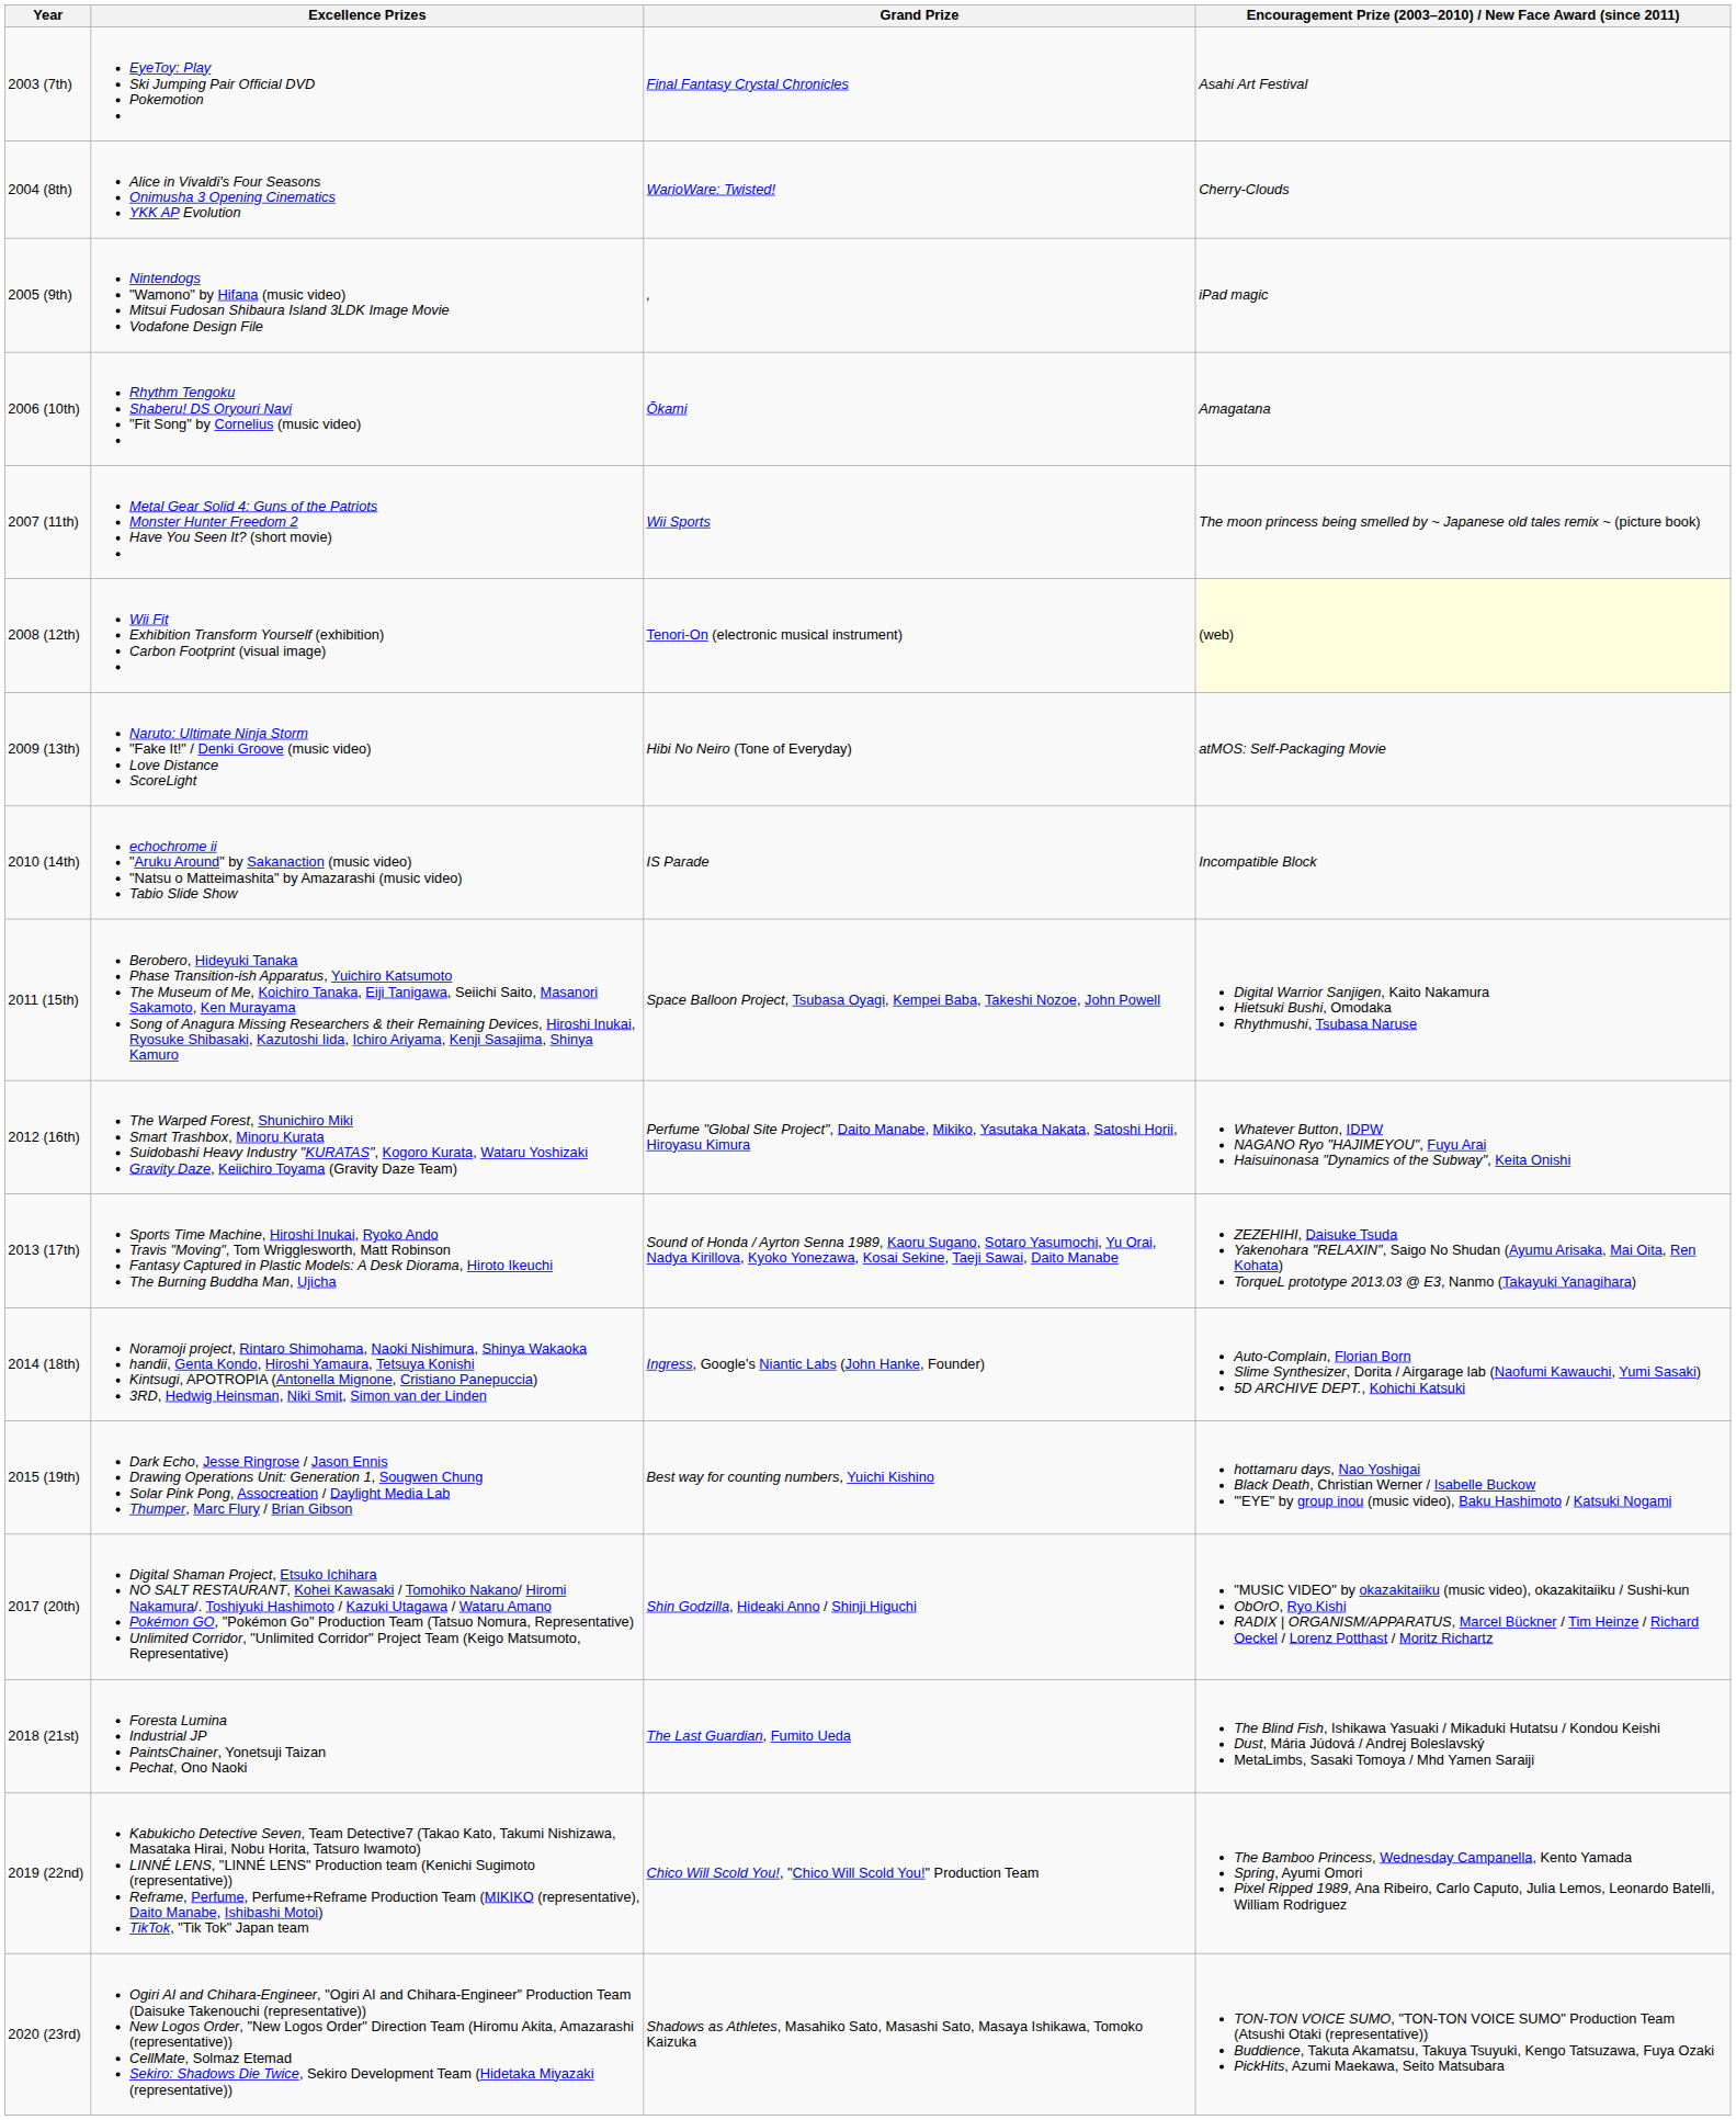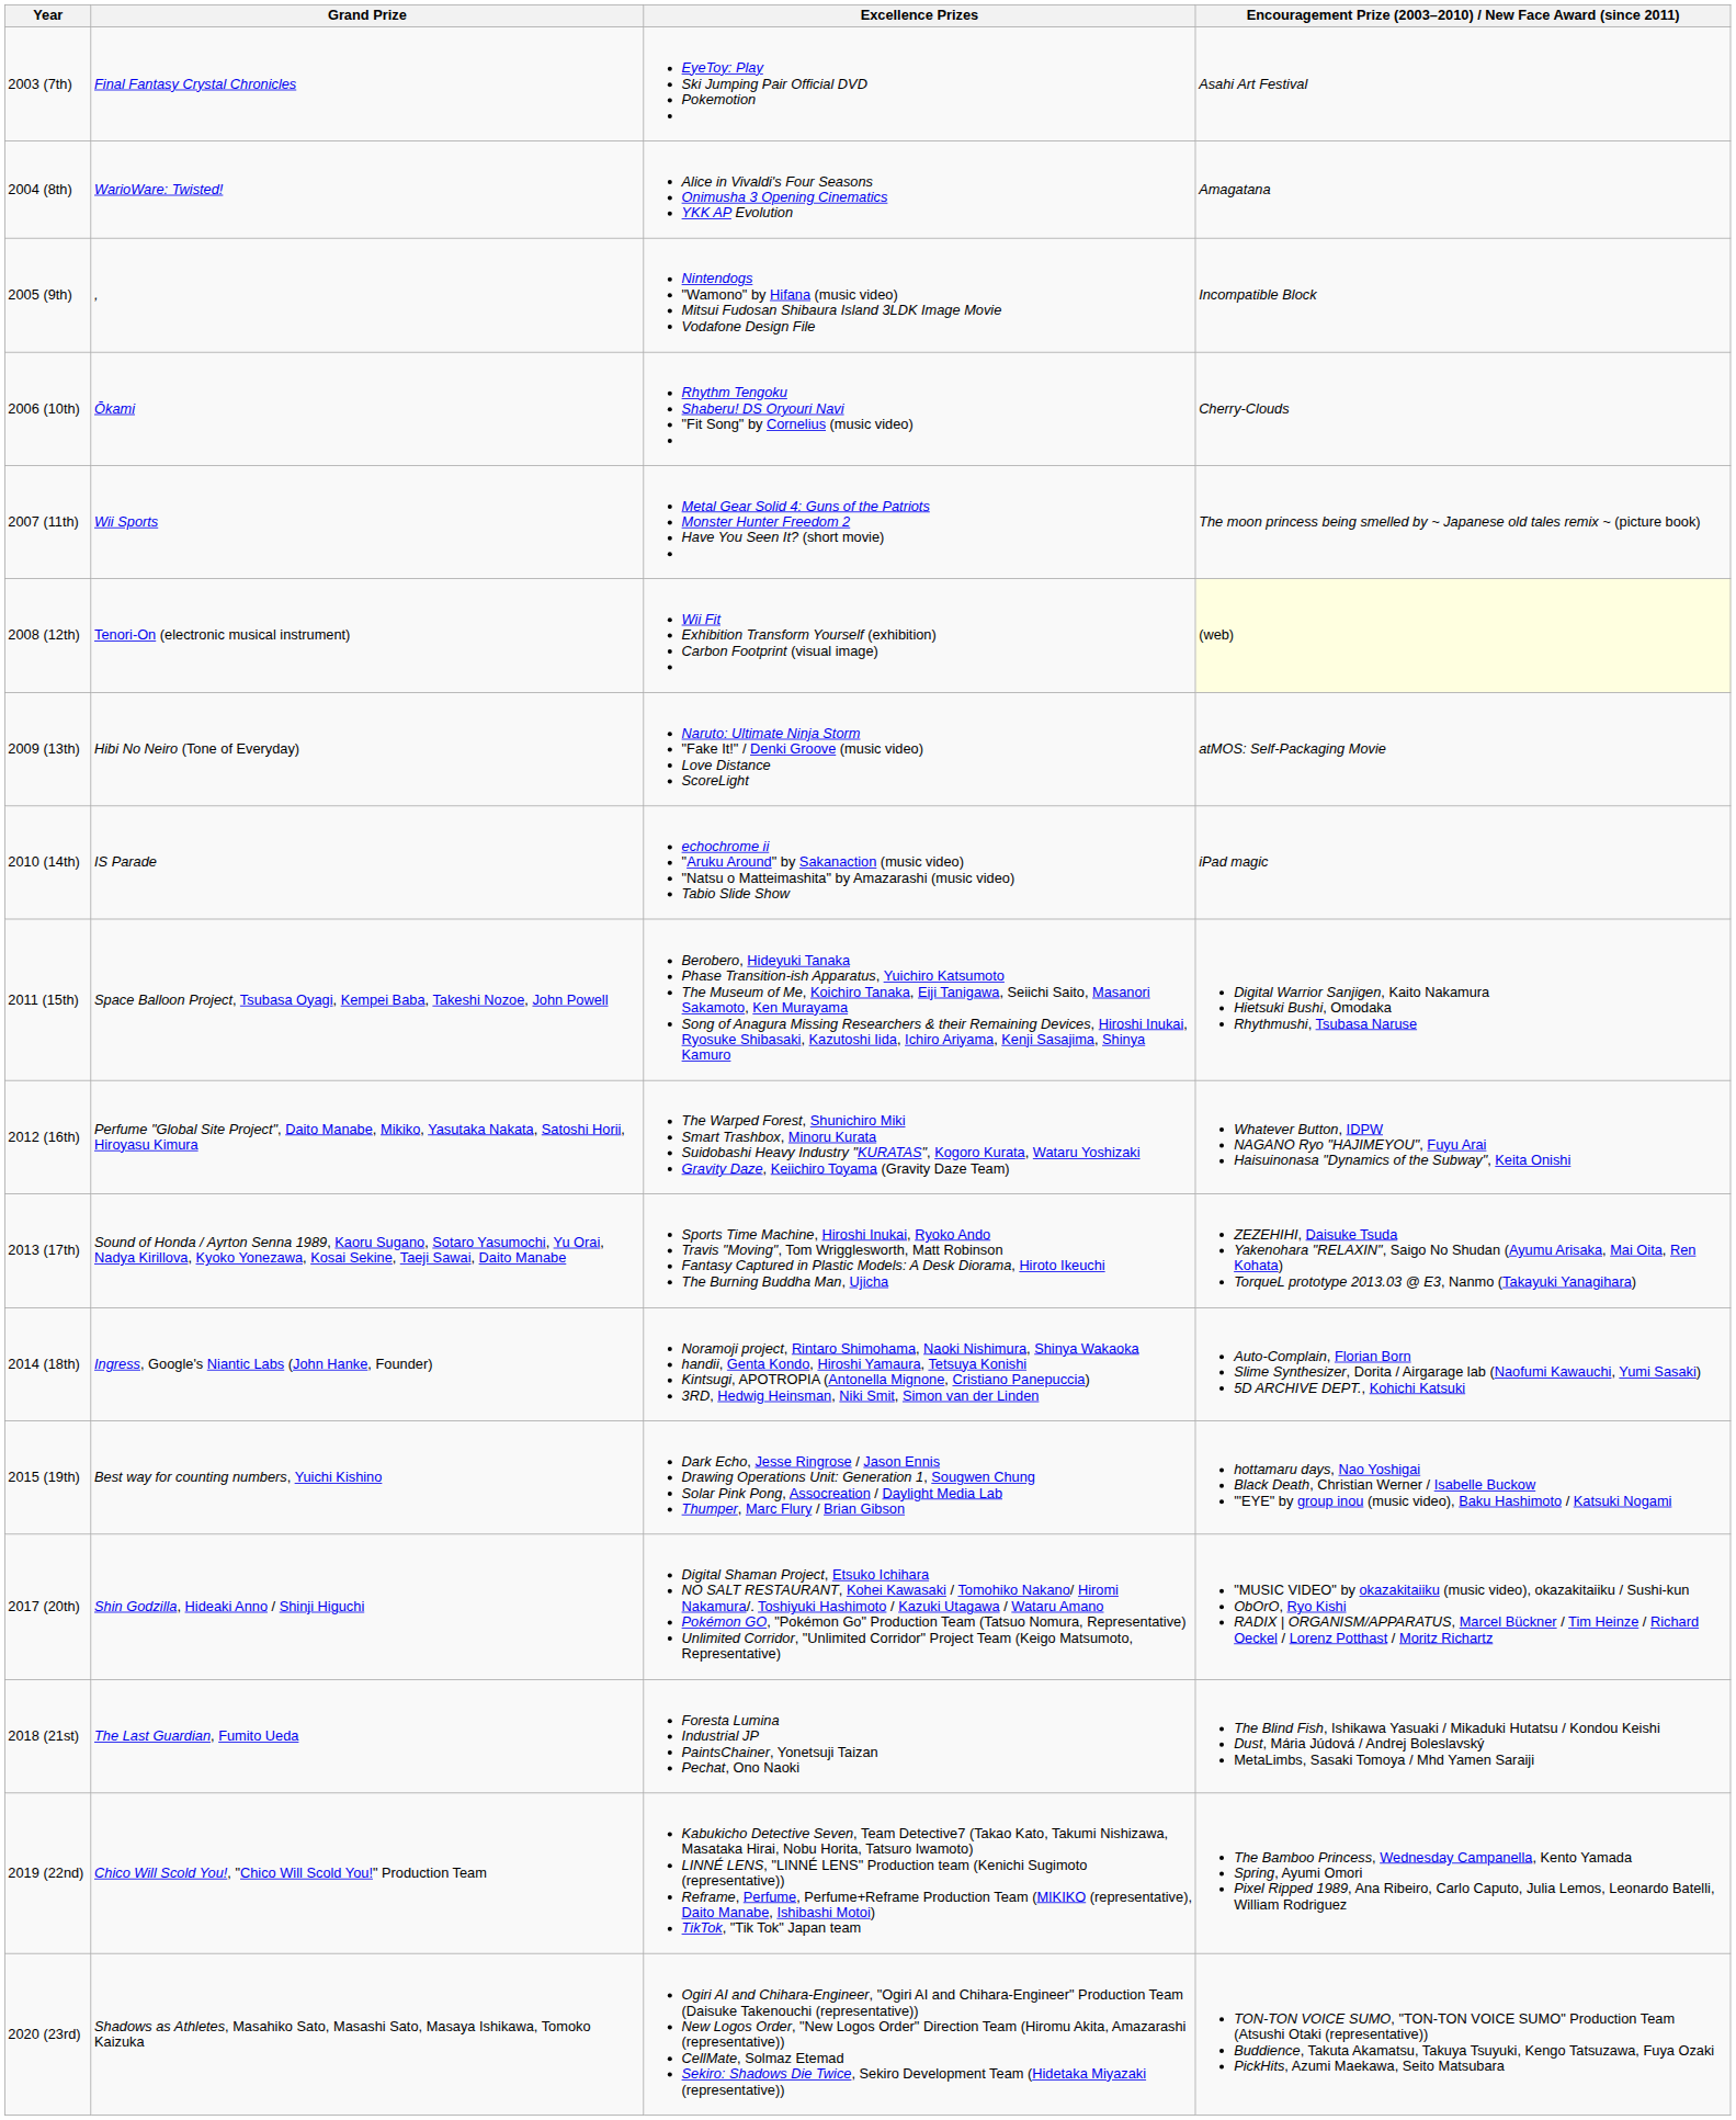columns swapped: Grand Prize <-> Excellence Prizes
2004 (8th) | column 4: Cherry-Clouds -> Amagatana
2005 (9th) | column 4: iPad magic -> Incompatible Block
2006 (10th) | column 4: Amagatana -> Cherry-Clouds
2010 (14th) | column 4: Incompatible Block -> iPad magic
